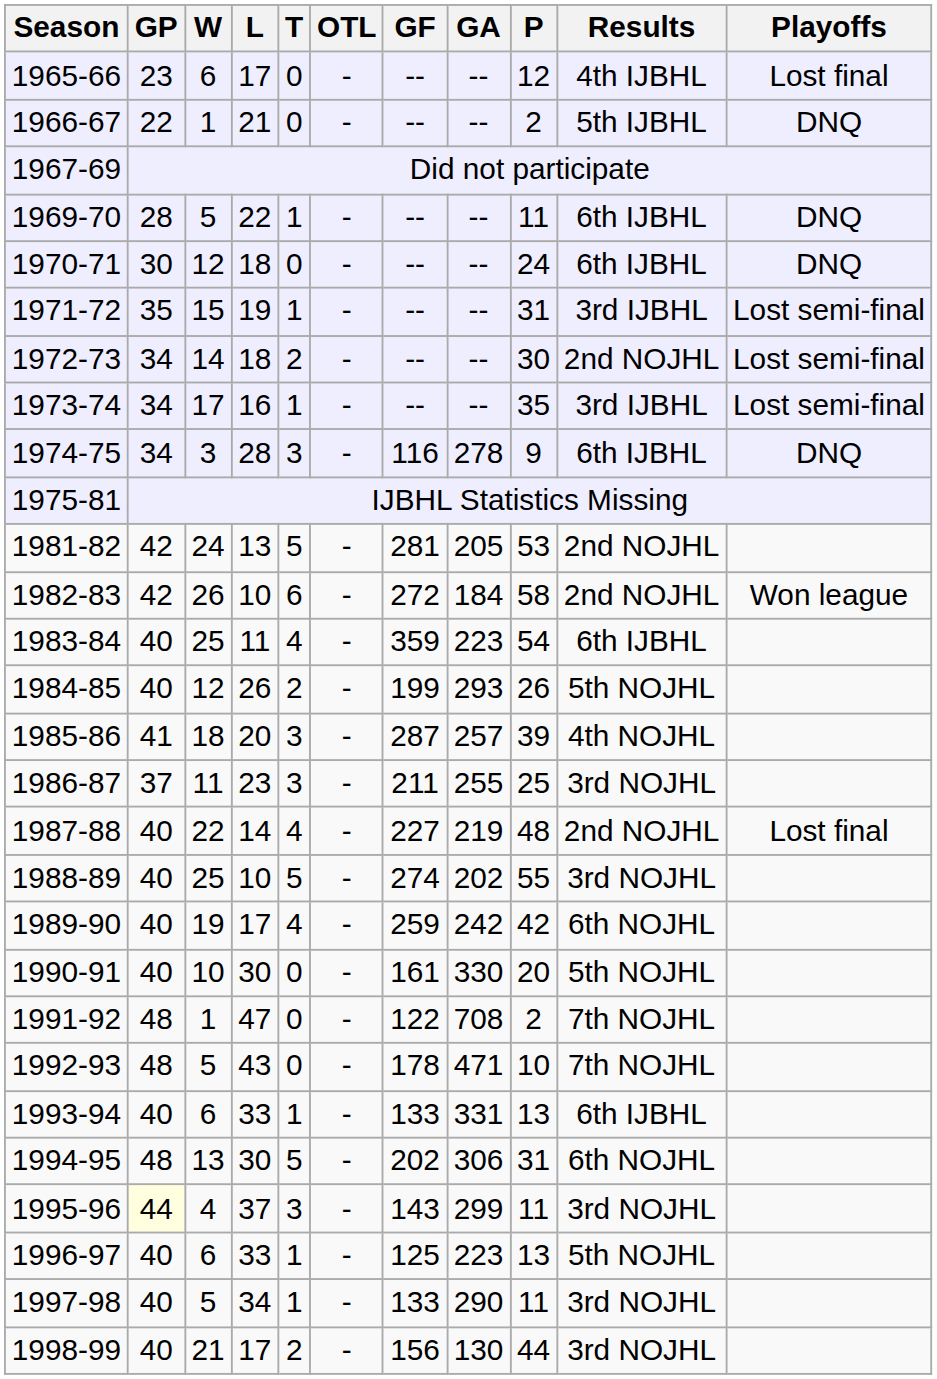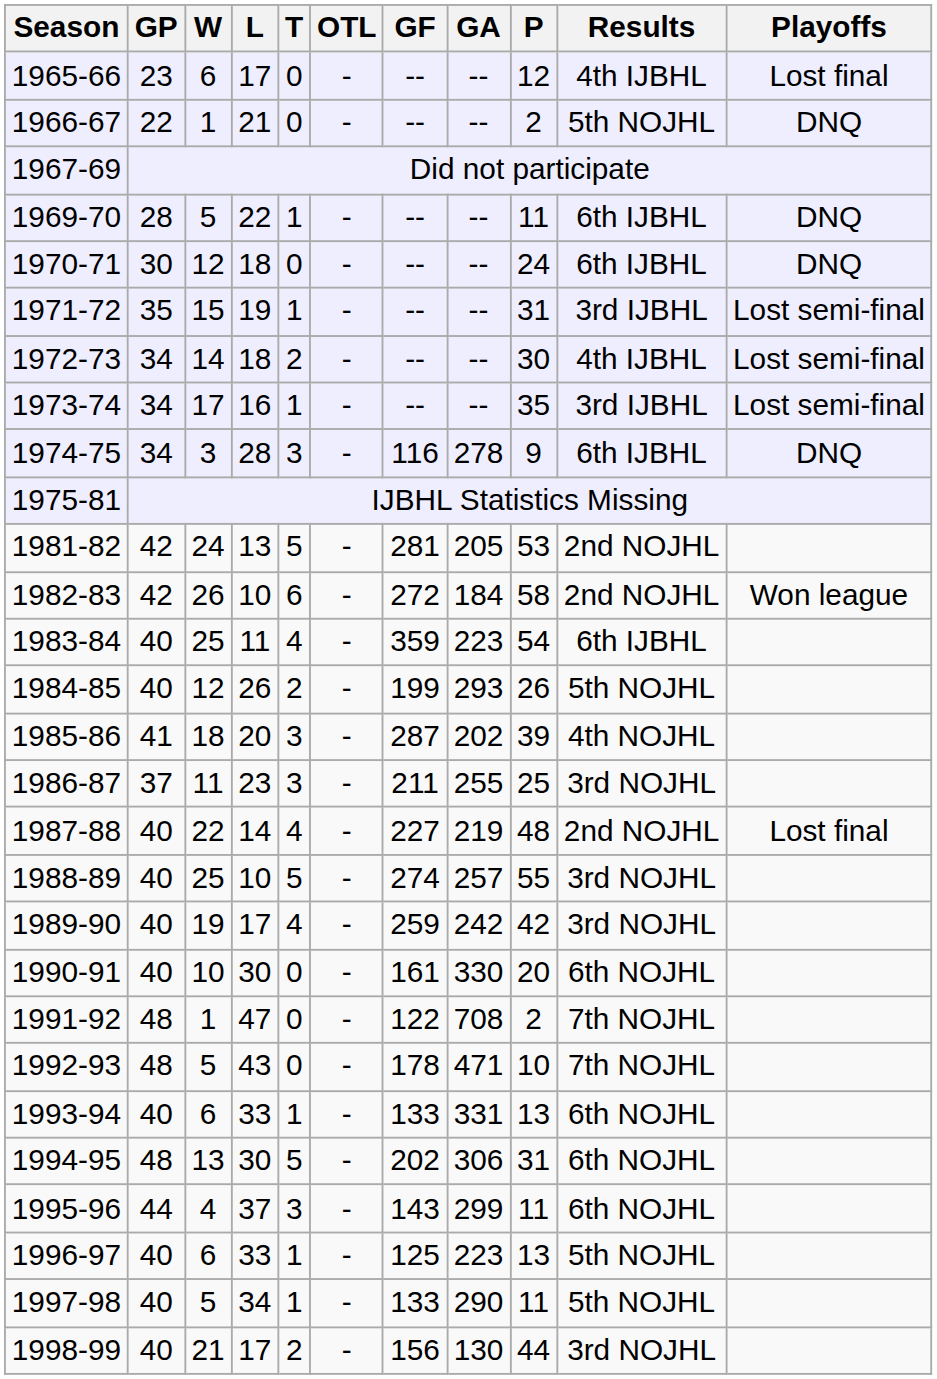1966-67 | Results: 5th IJBHL -> 5th NOJHL
1972-73 | Results: 2nd NOJHL -> 4th IJBHL
1985-86 | GA: 257 -> 202
1988-89 | GA: 202 -> 257
1989-90 | Results: 6th NOJHL -> 3rd NOJHL
1990-91 | Results: 5th NOJHL -> 6th NOJHL
1993-94 | Results: 6th IJBHL -> 6th NOJHL
1995-96 | GP: lightyellow background -> no background
1995-96 | Results: 3rd NOJHL -> 6th NOJHL
1997-98 | Results: 3rd NOJHL -> 5th NOJHL
